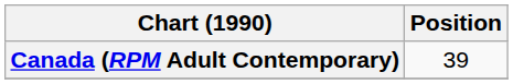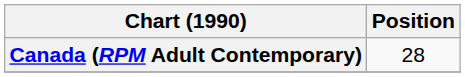Canada (RPM Adult Contemporary) | Position: 39 -> 28
